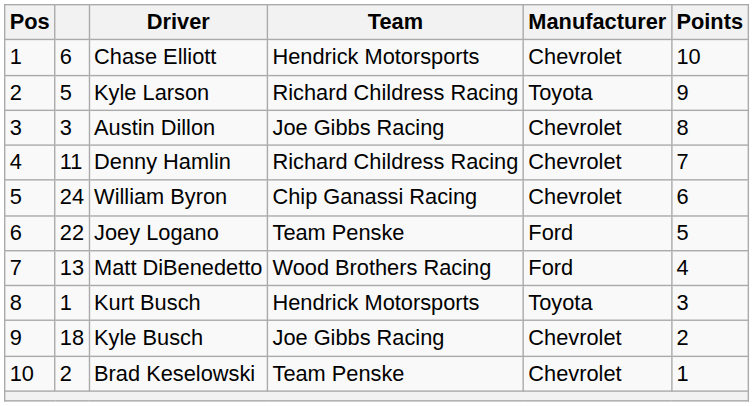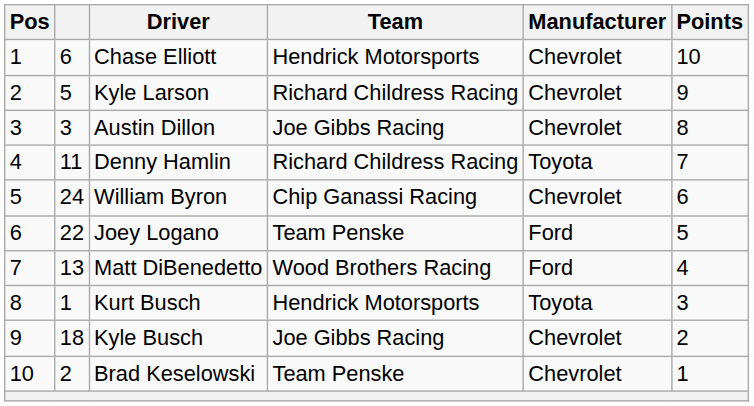Kyle Larson | Manufacturer: Toyota -> Chevrolet
Denny Hamlin | Manufacturer: Chevrolet -> Toyota
